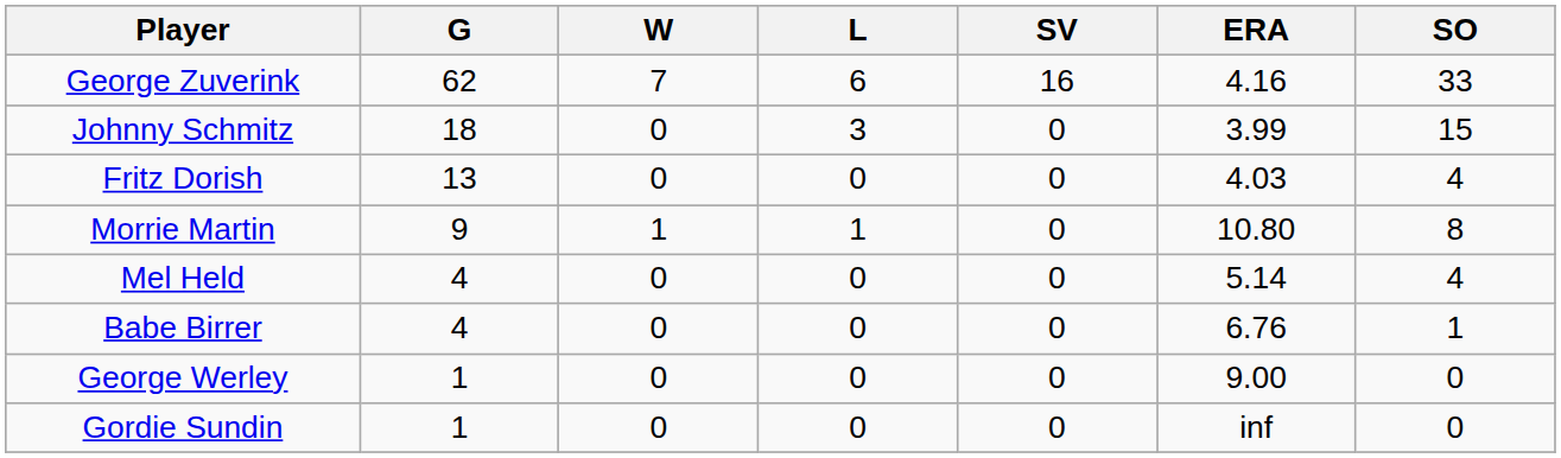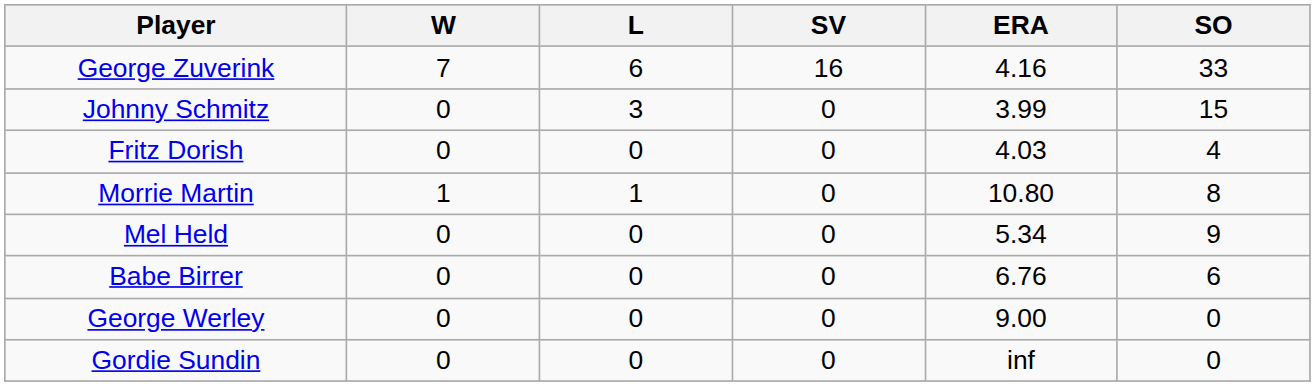- column: G | 62 | 18 | 13 | 9 | 4 | 4 | 1 | 1
Mel Held | ERA: 5.14 -> 5.34
Mel Held | SO: 4 -> 9
Babe Birrer | SO: 1 -> 6
